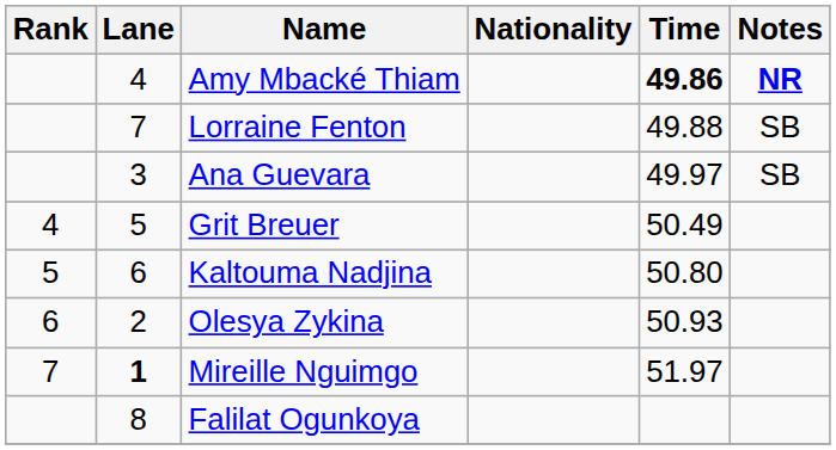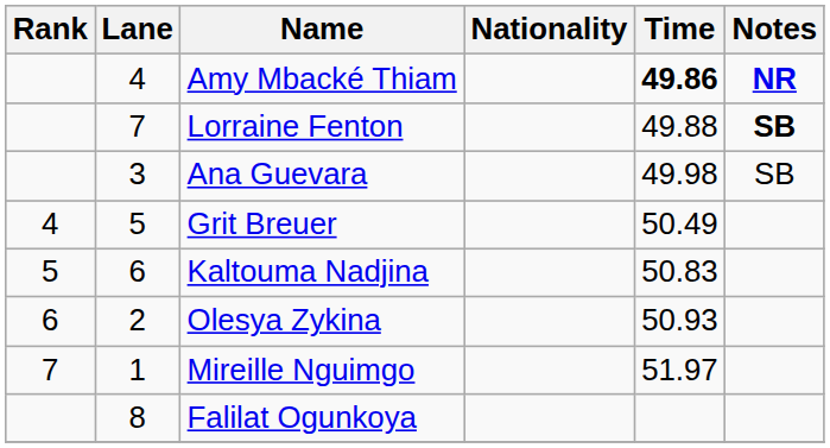Lorraine Fenton | Notes: normal -> bold
Ana Guevara | Time: 49.97 -> 49.98
Kaltouma Nadjina | Time: 50.80 -> 50.83
Mireille Nguimgo | Lane: bold -> normal
